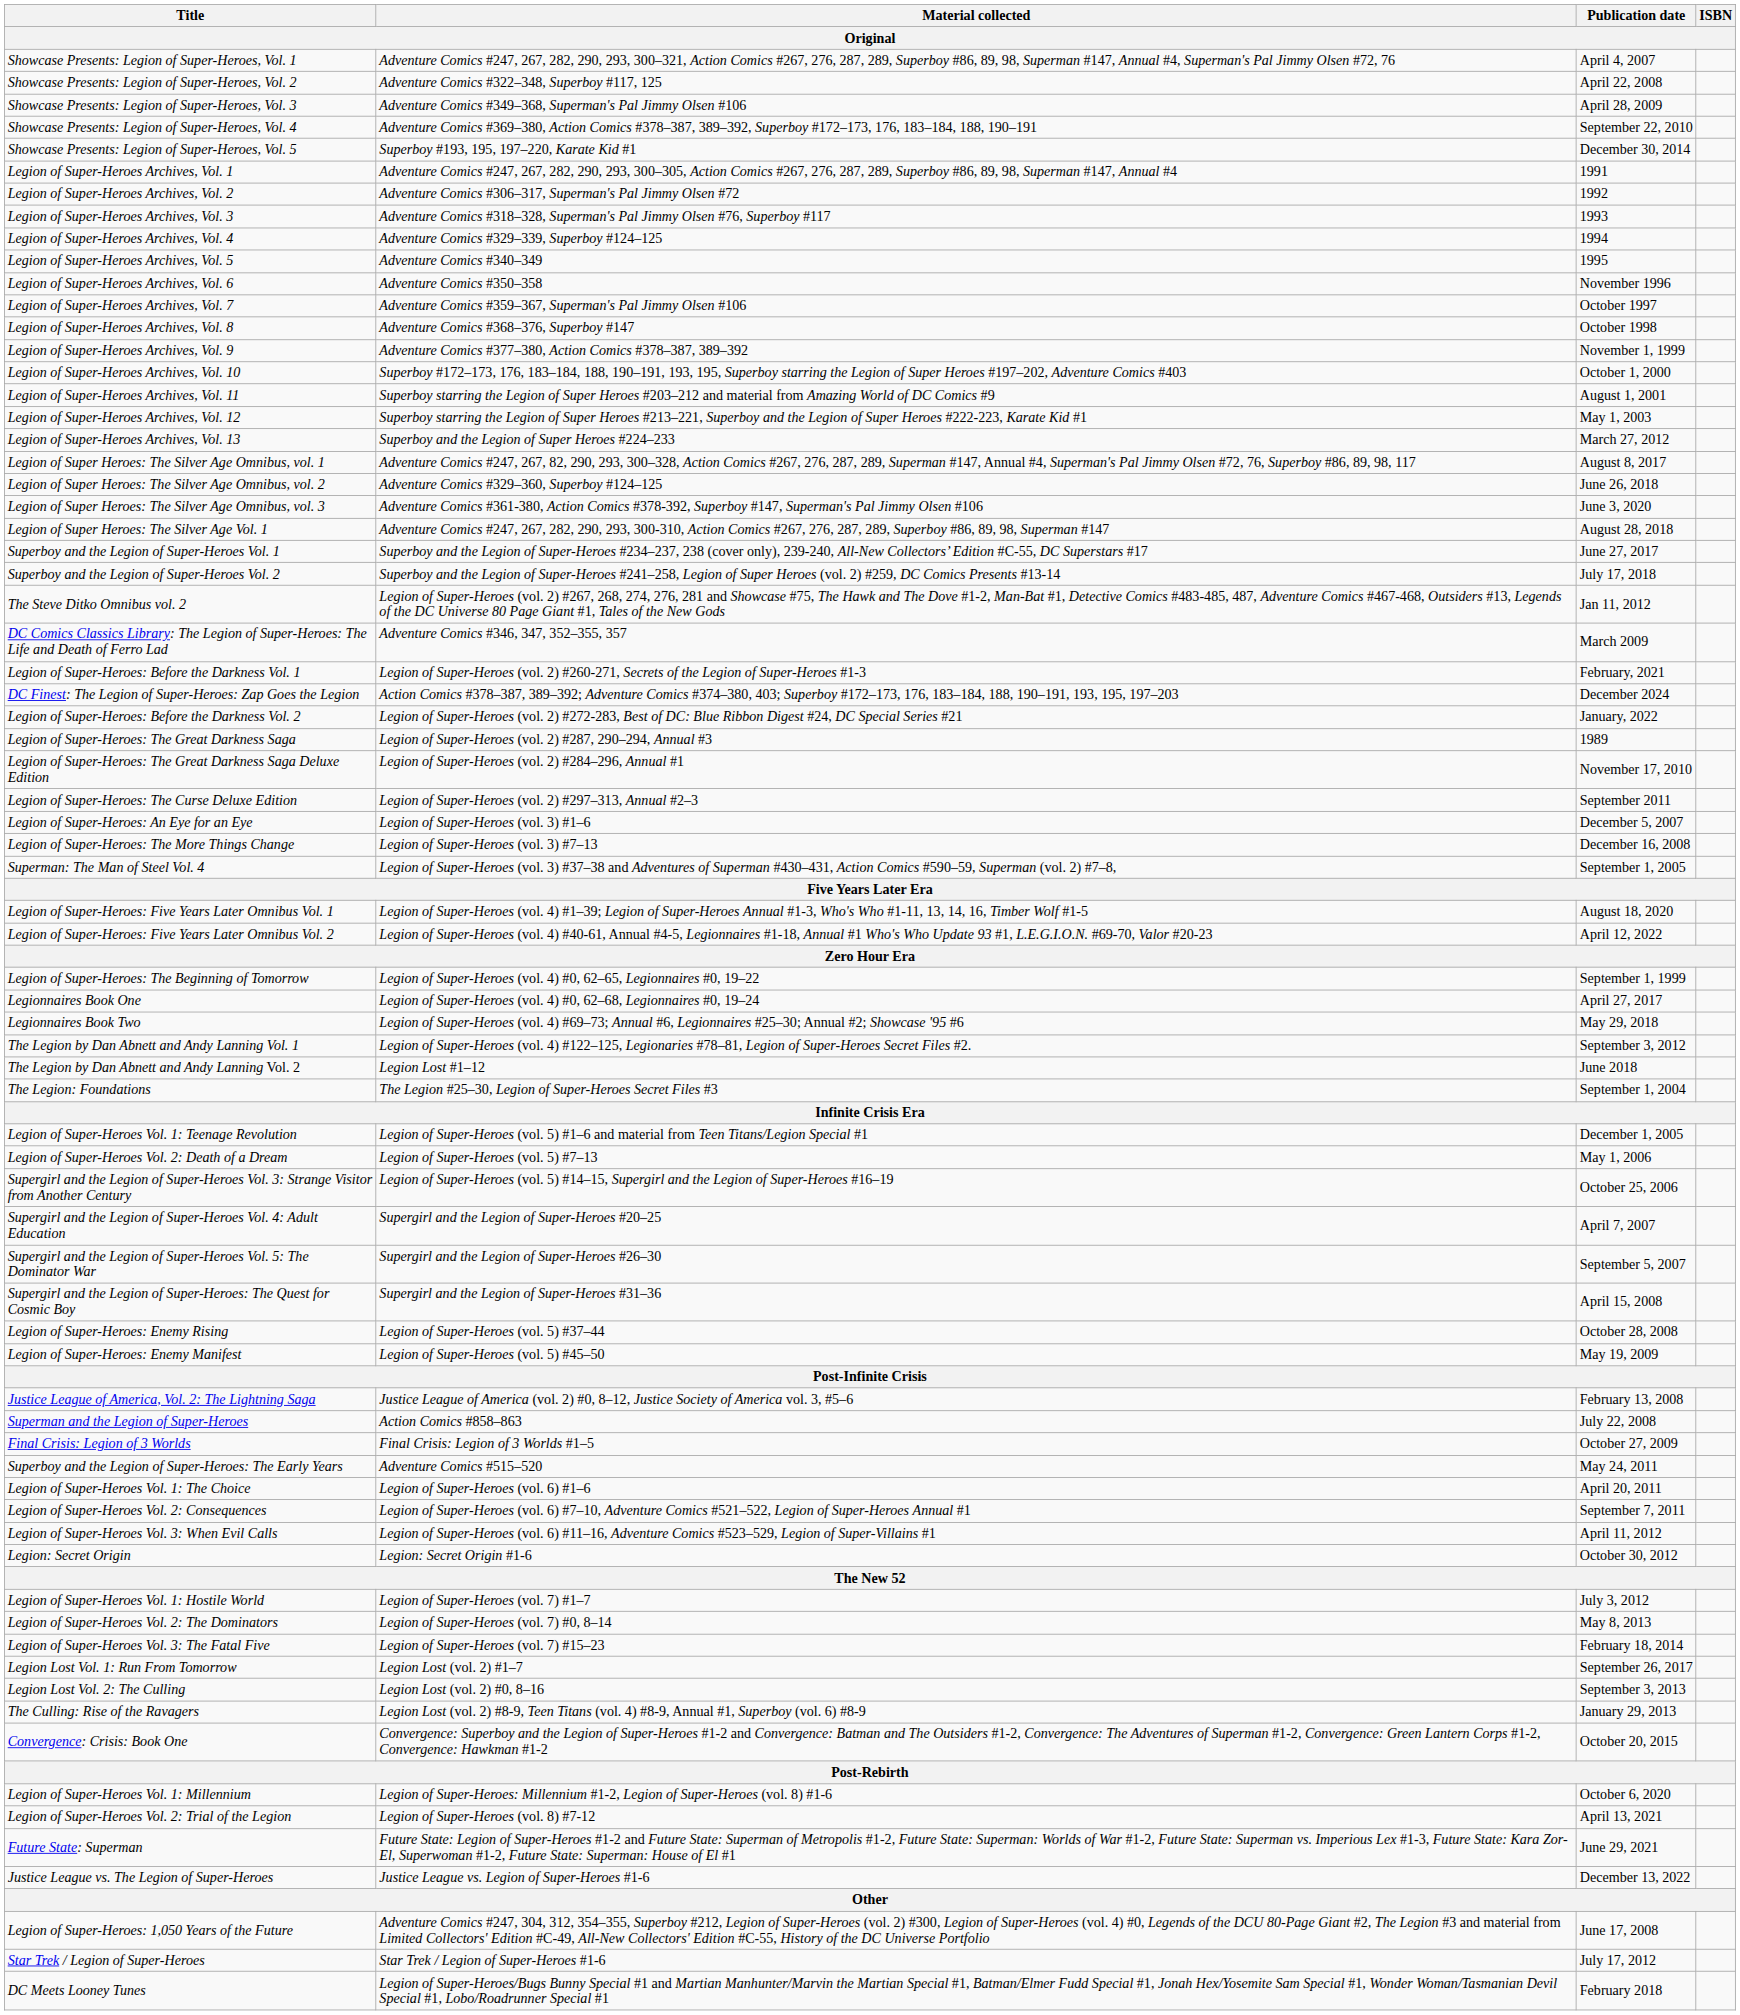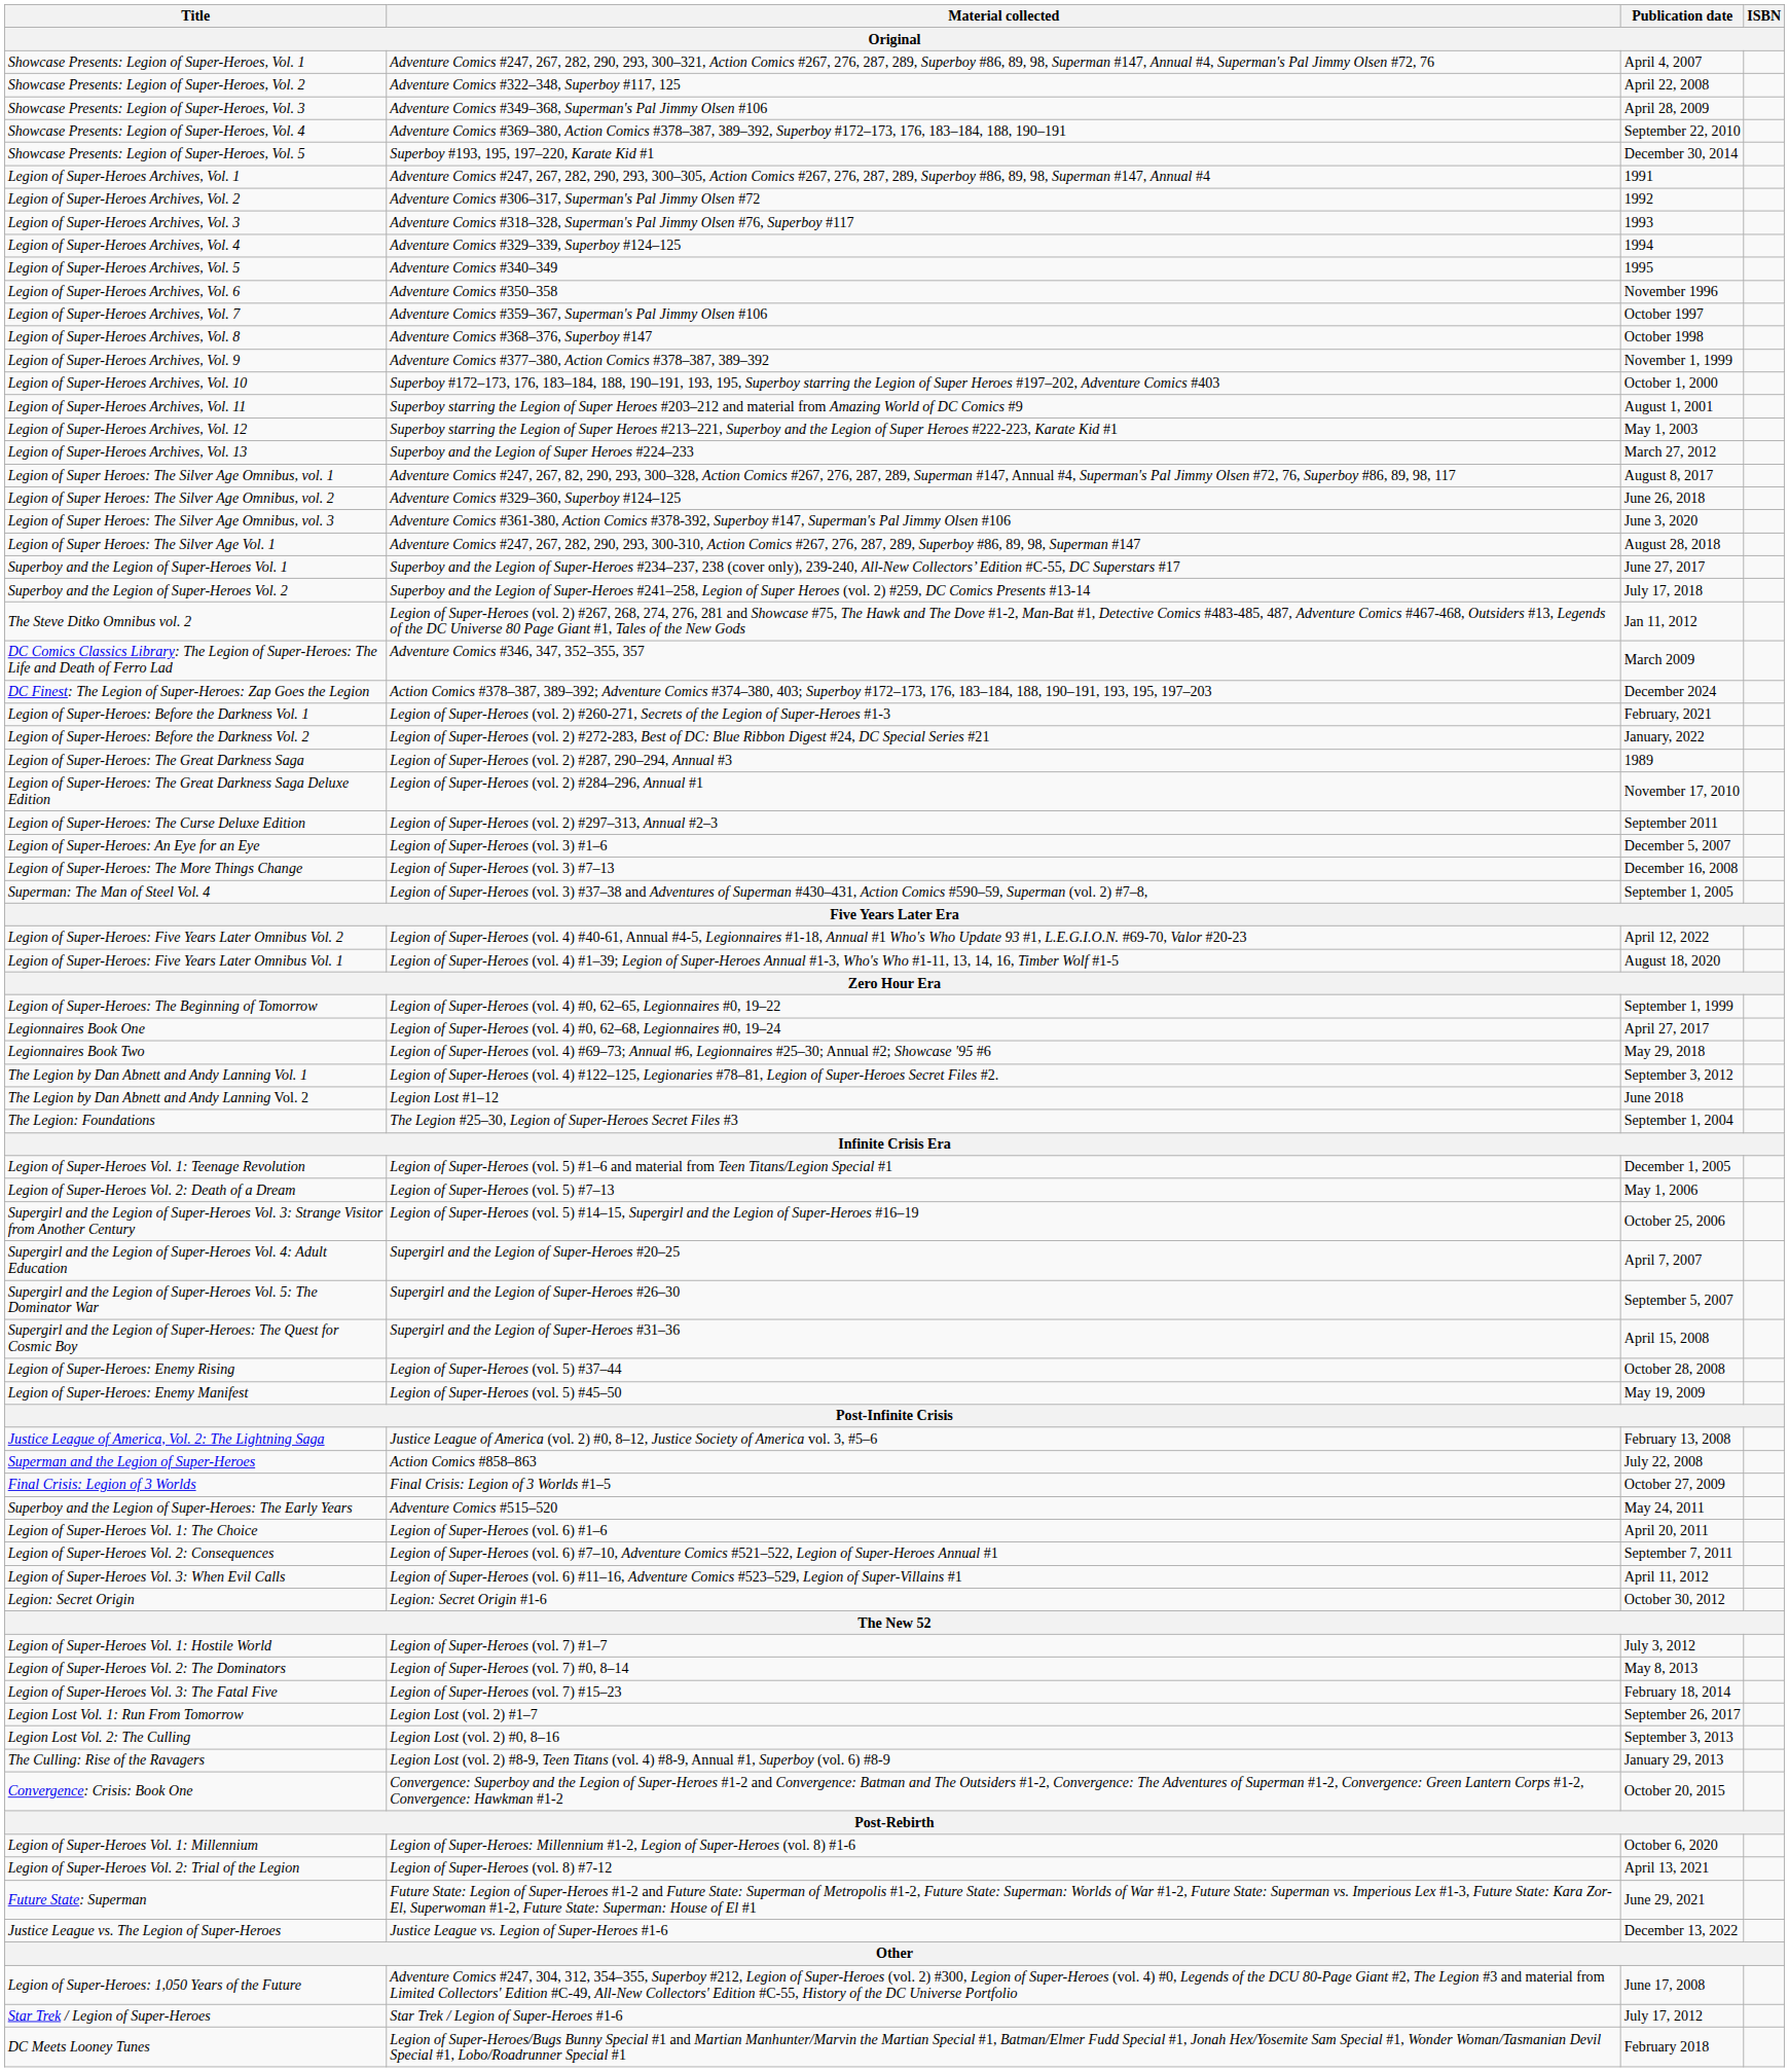rows swapped: DC Finest: The Legion of Super-Heroes: Zap Goes the Legion <-> Legion of Super-Heroes: Before the Darkness Vol. 1
rows swapped: Legion of Super-Heroes: Five Years Later Omnibus Vol. 1 <-> Legion of Super-Heroes: Five Years Later Omnibus Vol. 2
